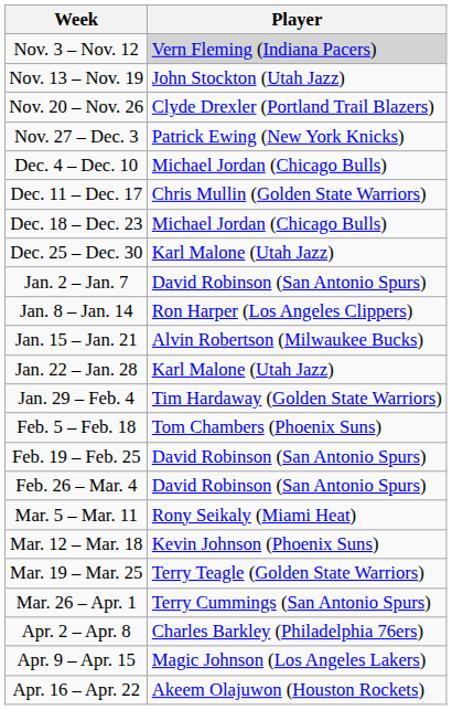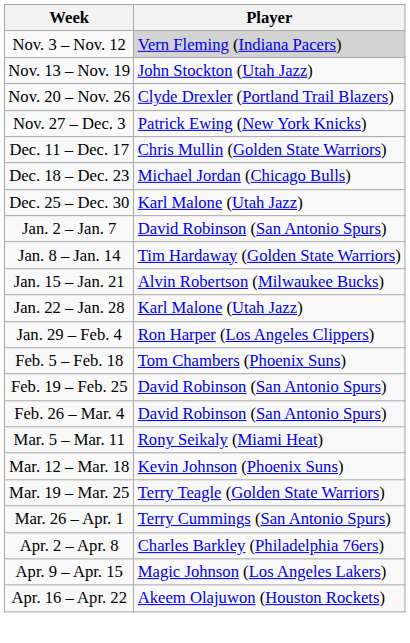- row: Dec. 4 – Dec. 10 | Michael Jordan (Chicago Bulls)
Jan. 8 – Jan. 14 | Player: Ron Harper (Los Angeles Clippers) -> Tim Hardaway (Golden State Warriors)
Jan. 29 – Feb. 4 | Player: Tim Hardaway (Golden State Warriors) -> Ron Harper (Los Angeles Clippers)
